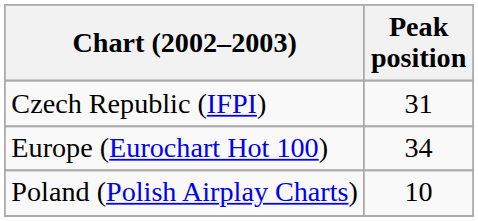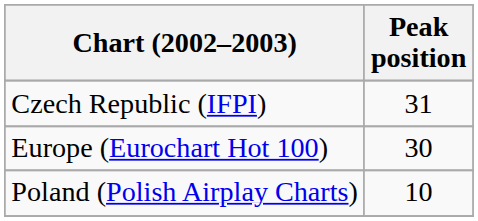Europe (Eurochart Hot 100) | Peak position: 34 -> 30
